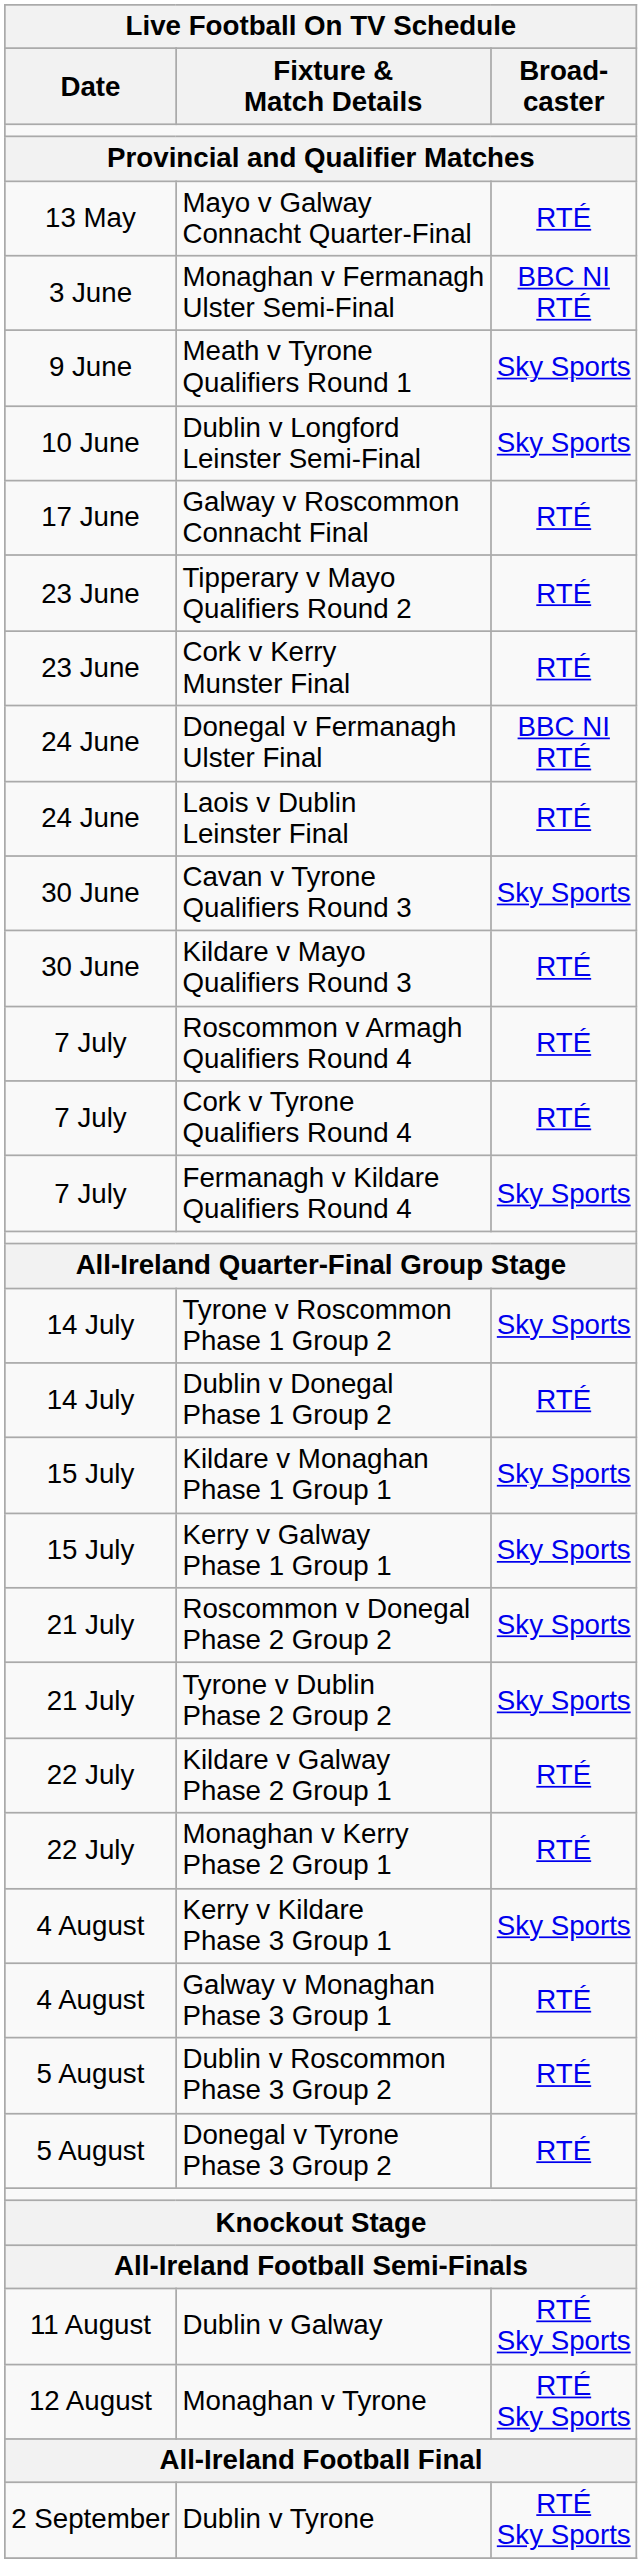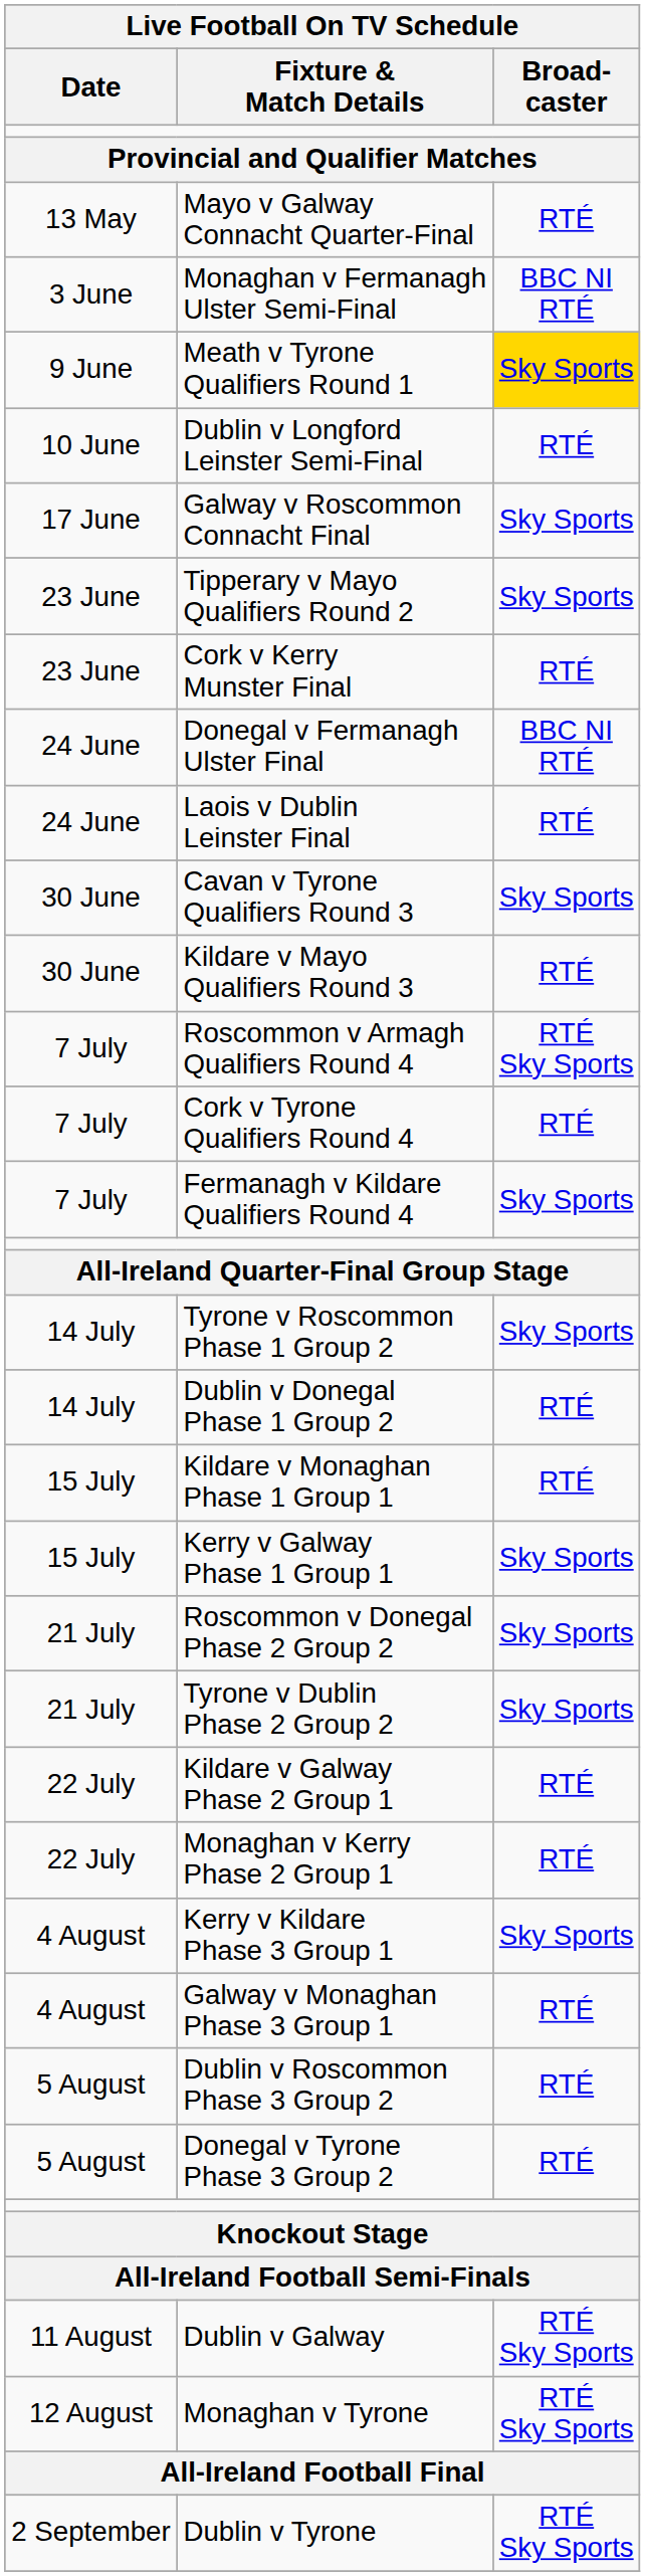Meath v Tyrone Qualifiers Round 1 | Broad- caster: no background -> gold background
Dublin v Longford Leinster Semi-Final | Broad- caster: Sky Sports -> RTÉ
Galway v Roscommon Connacht Final | Broad- caster: RTÉ -> Sky Sports
Tipperary v Mayo Qualifiers Round 2 | Broad- caster: RTÉ -> Sky Sports
Roscommon v Armagh Qualifiers Round 4 | Broad- caster: RTÉ -> RTÉ Sky Sports
Kildare v Monaghan Phase 1 Group 1 | Broad- caster: Sky Sports -> RTÉ
